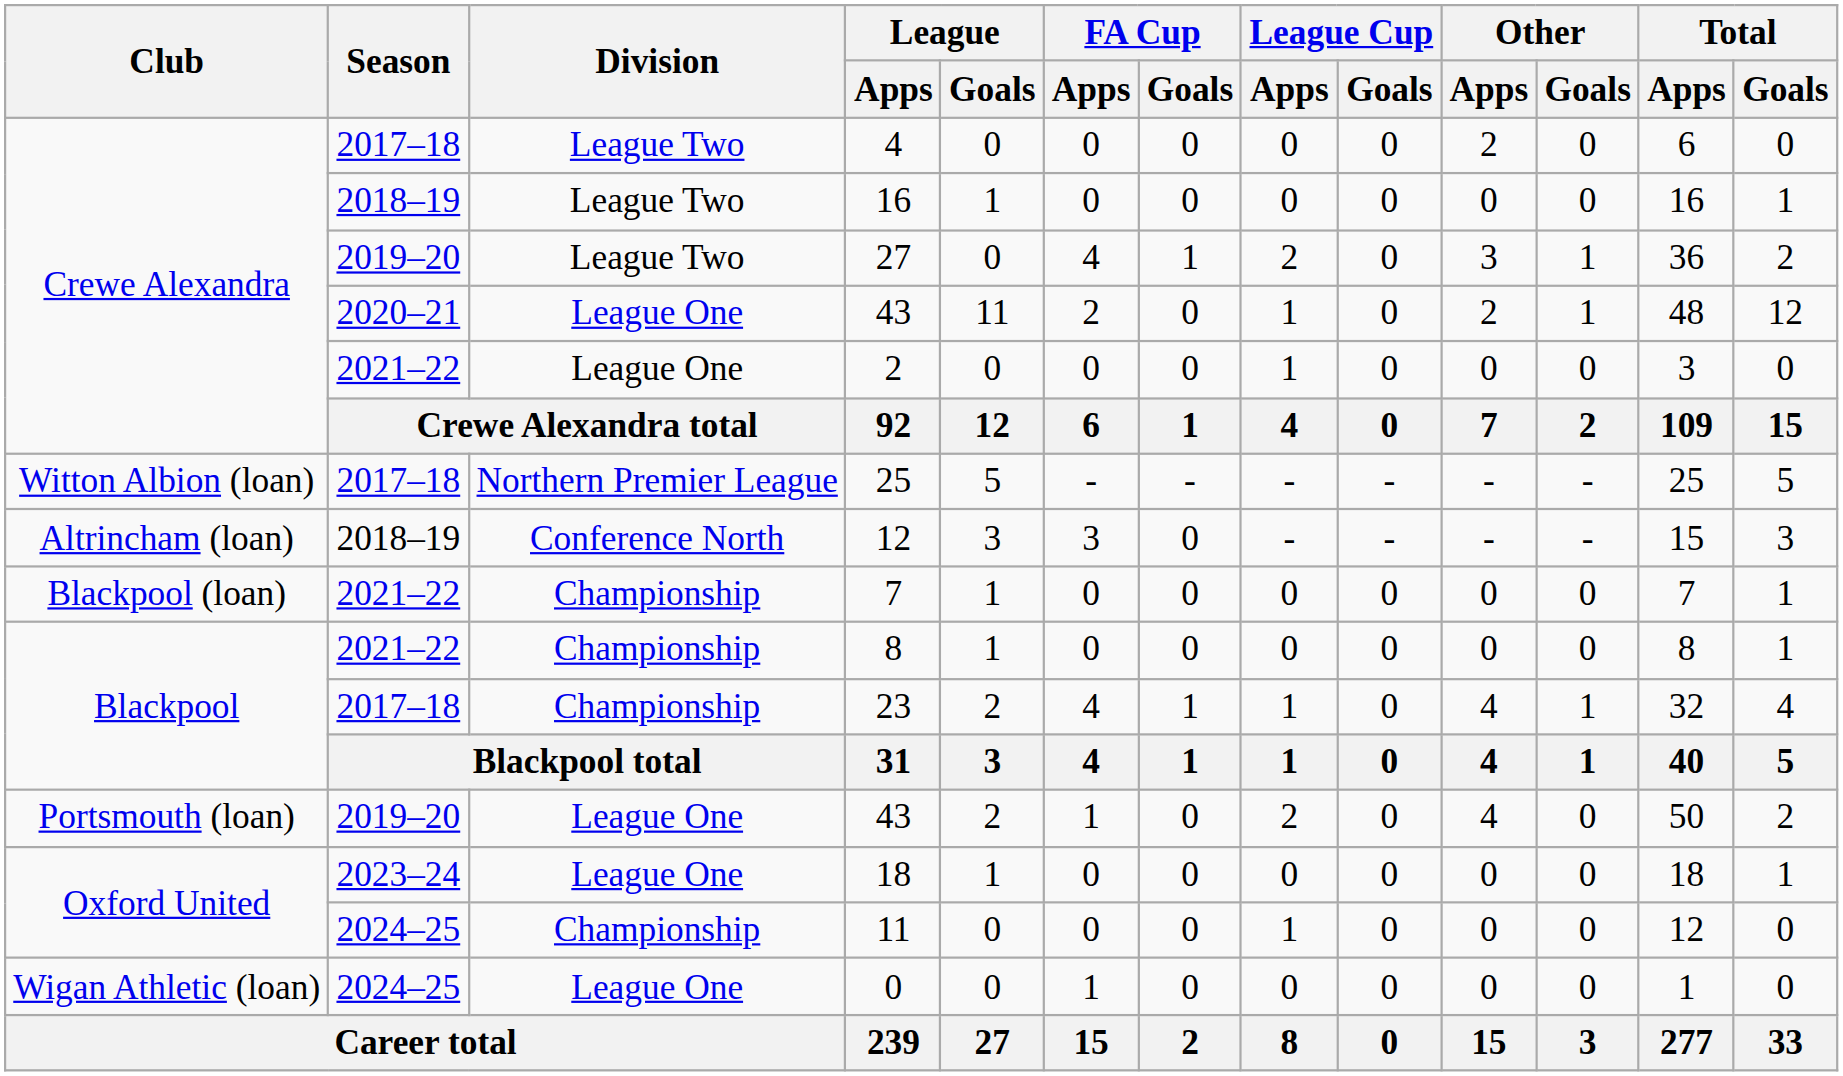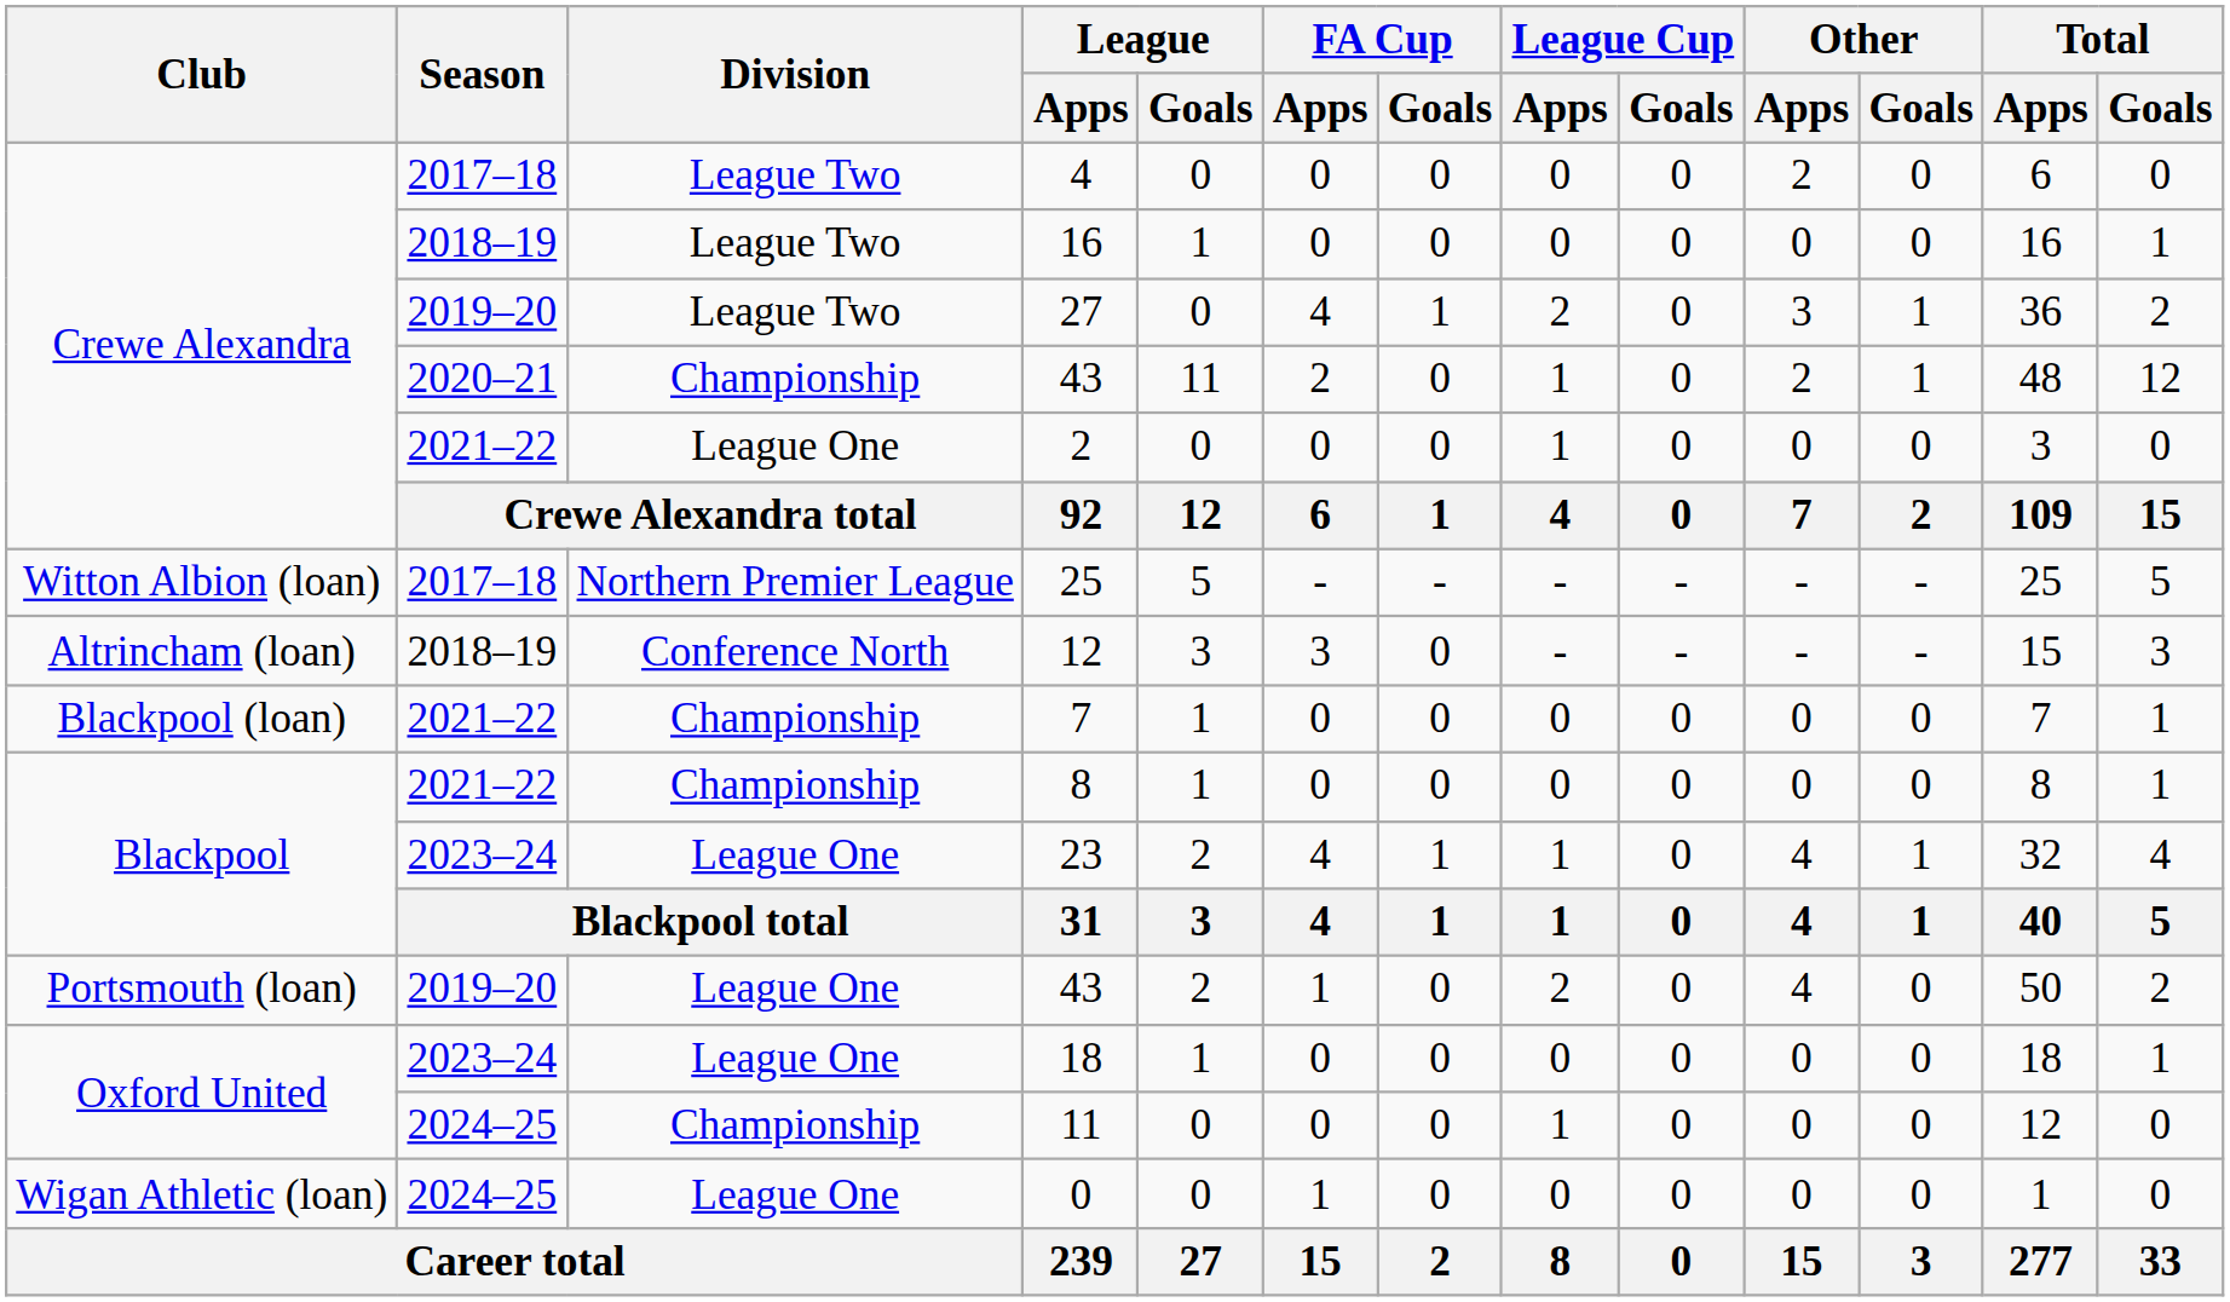Crewe Alexandra / 43 | Division: League One -> Championship
23 | Season: 2017–18 -> 2023–24
23 | Division: Championship -> League One
